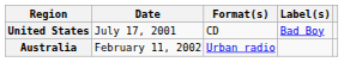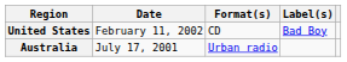United States | Date: July 17, 2001 -> February 11, 2002
Australia | Date: February 11, 2002 -> July 17, 2001
